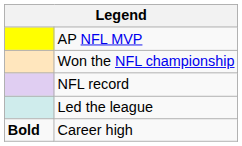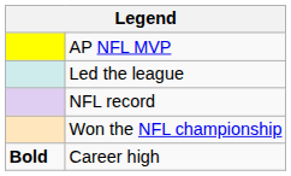rows swapped: Won the NFL championship <-> Led the league
